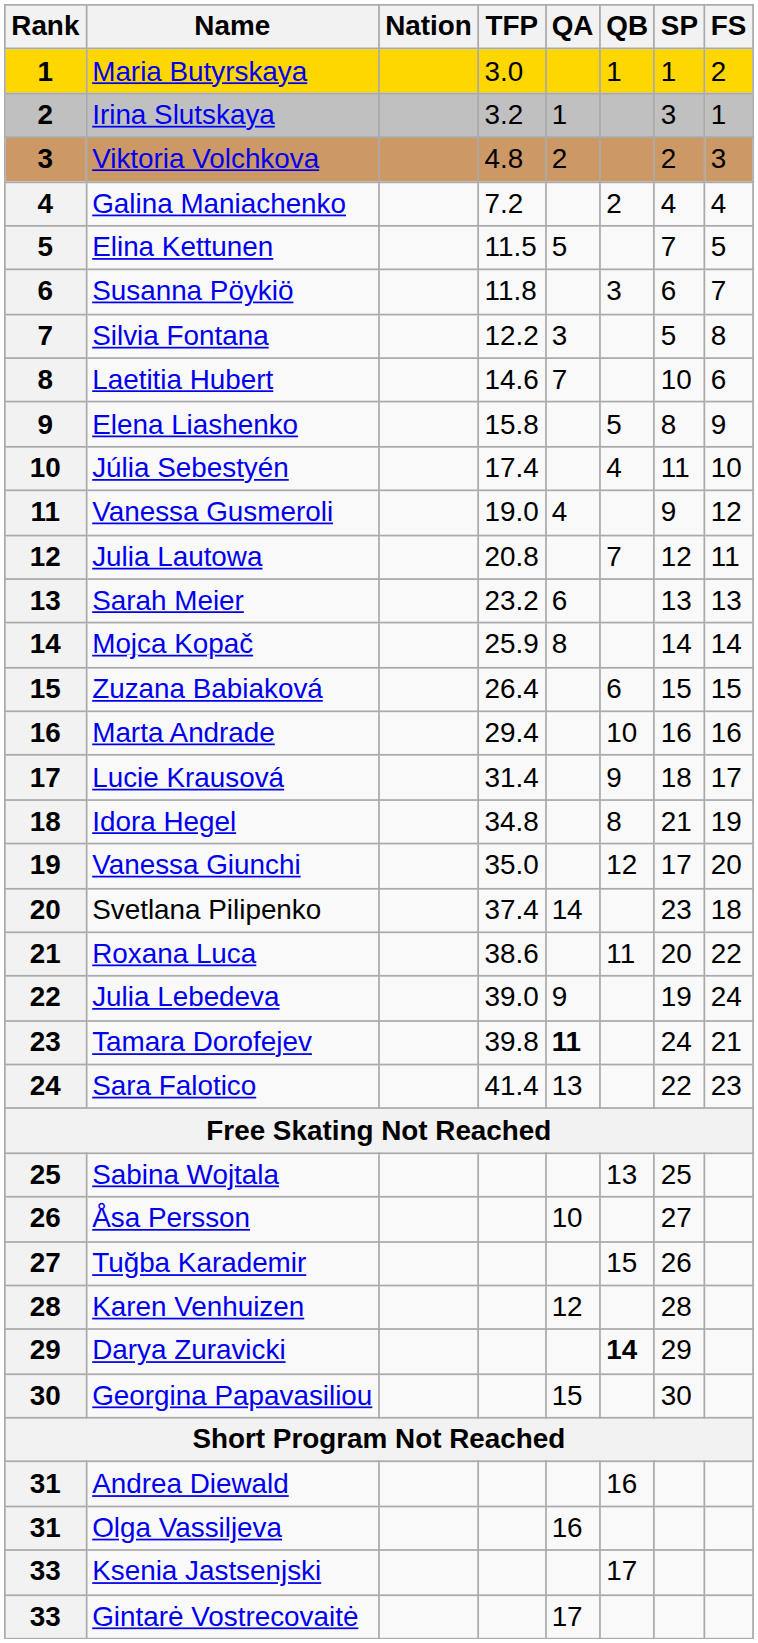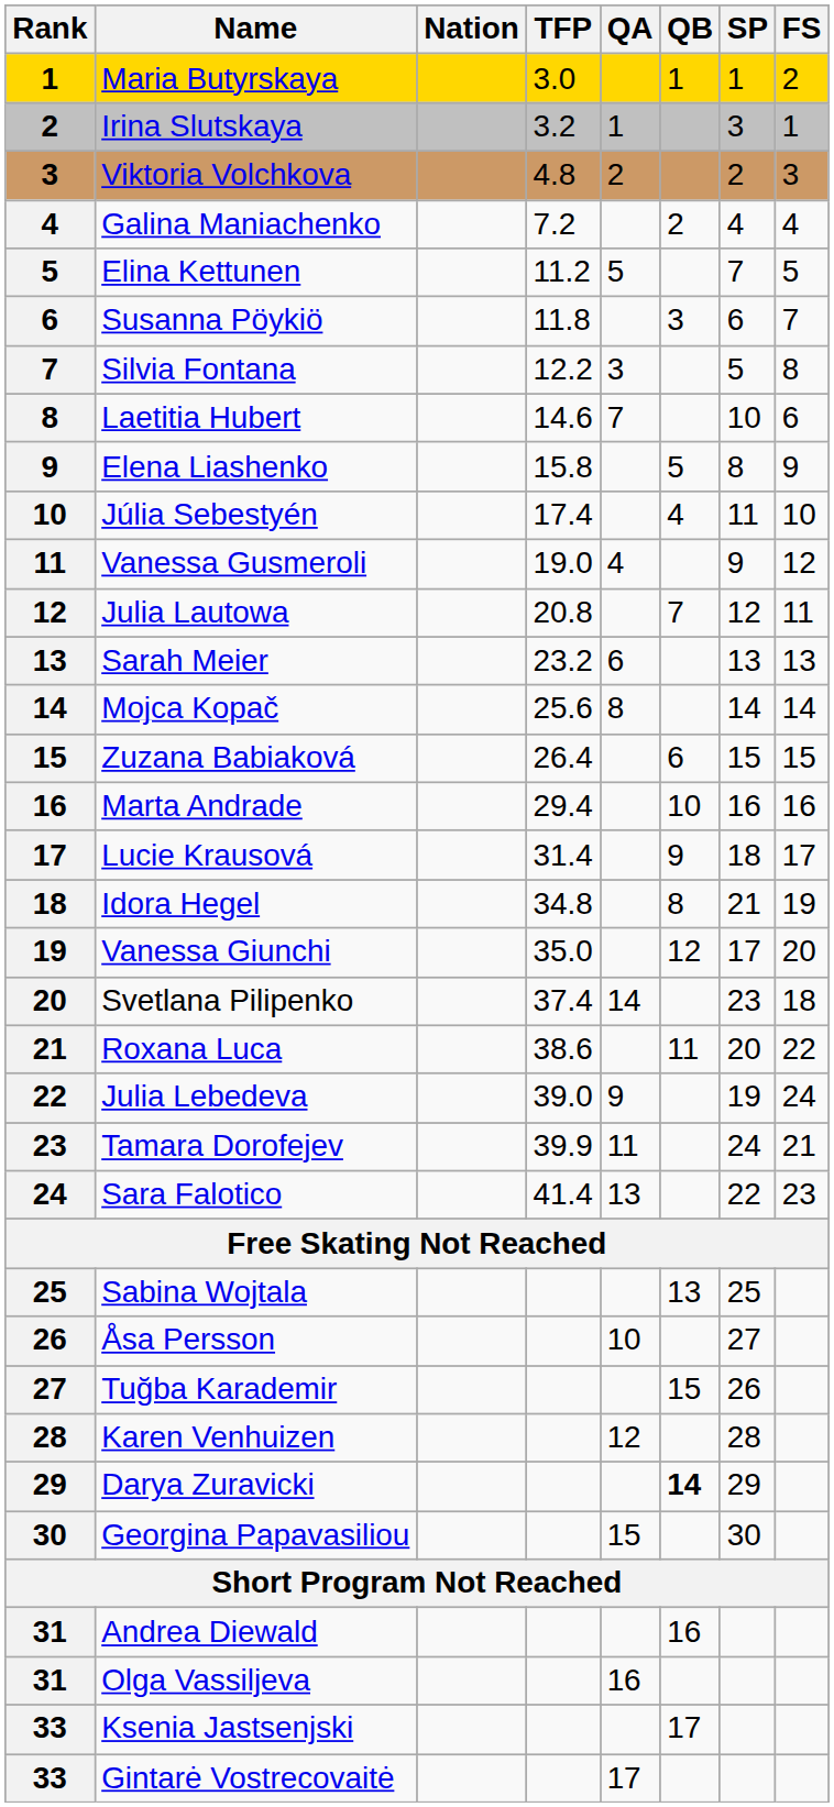Elina Kettunen | TFP: 11.5 -> 11.2
Mojca Kopač | TFP: 25.9 -> 25.6
Tamara Dorofejev | TFP: 39.8 -> 39.9
Tamara Dorofejev | QA: bold -> normal
